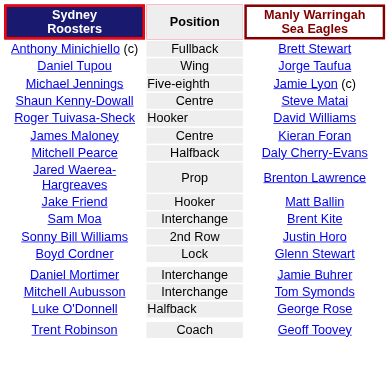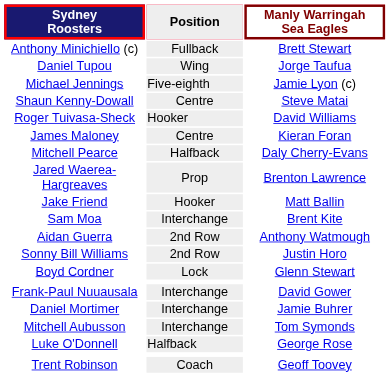+ row: Aidan Guerra | 2nd Row | Anthony Watmough
+ row: Frank-Paul Nuuausala | Interchange | David Gower
